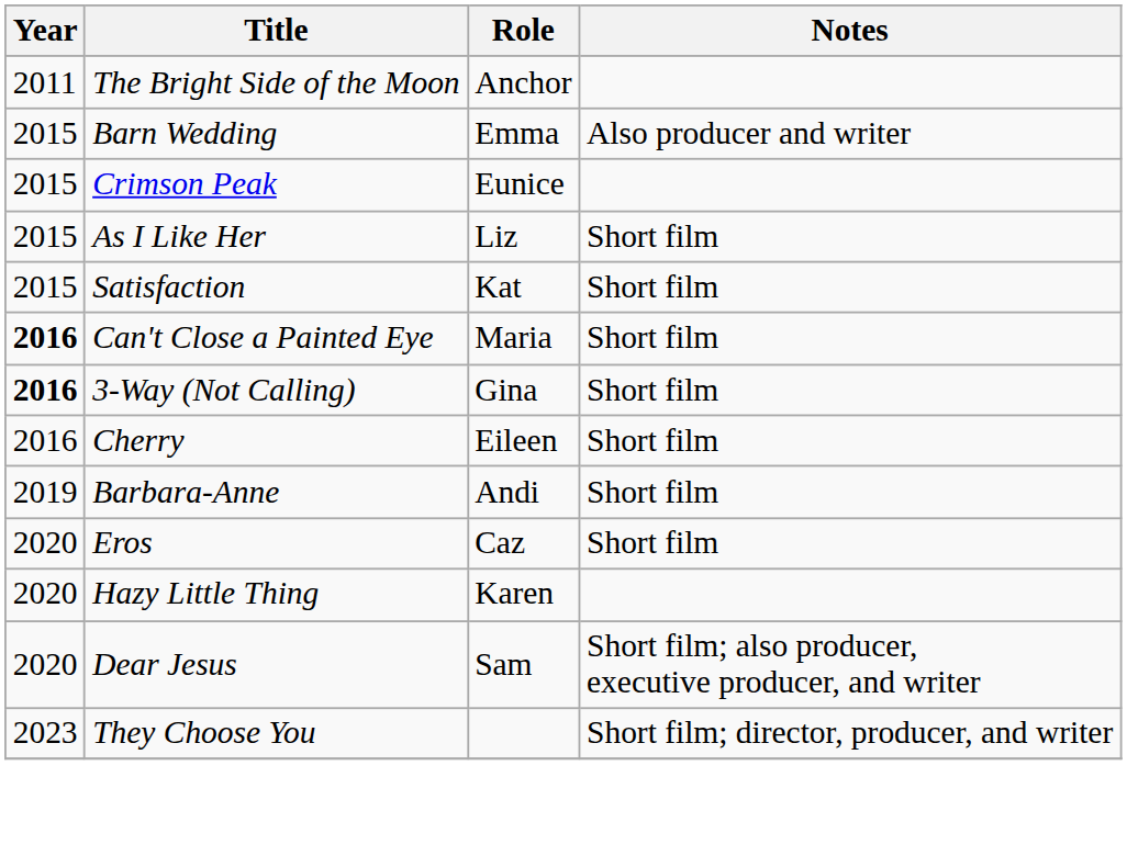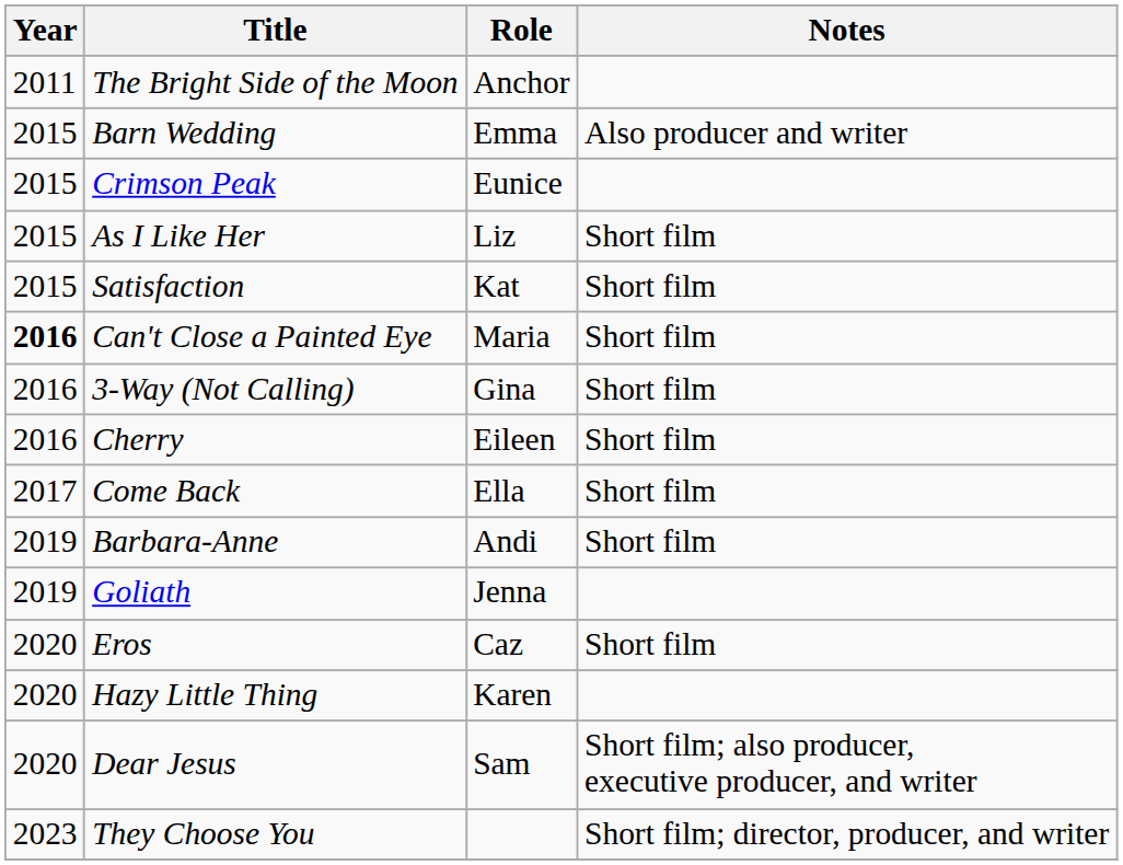3-Way (Not Calling) | Year: bold -> normal
+ row: 2017 | Come Back | Ella | Short film
+ row: 2019 | Goliath | Jenna
